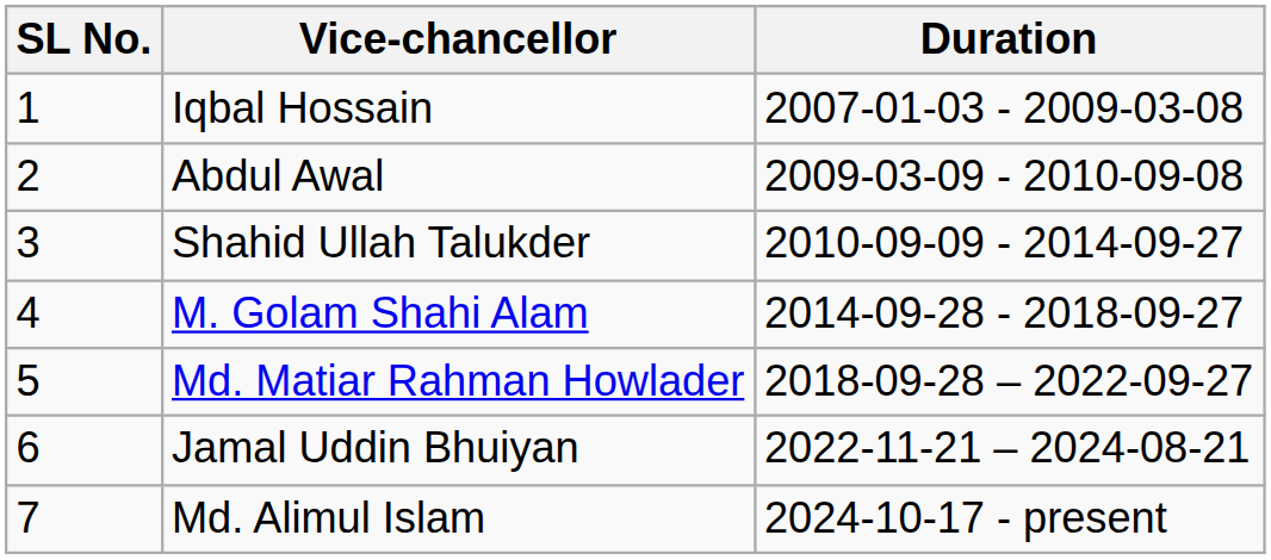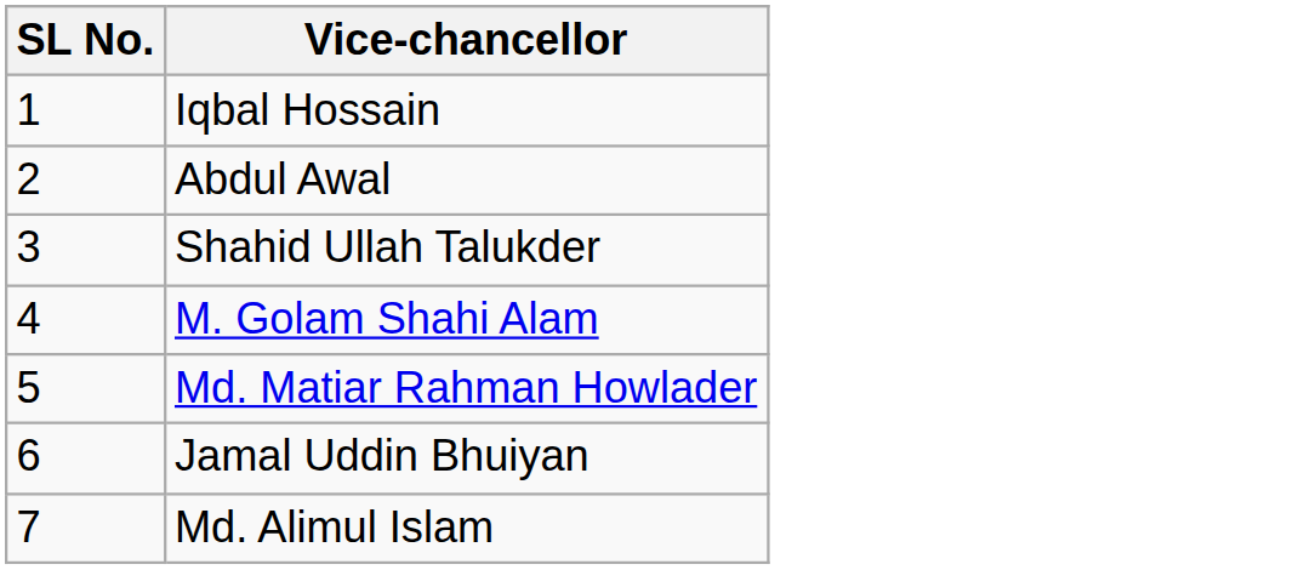- column: Duration | 2007-01-03 - 2009-03-08 | 2009-03-09 - 2010-09-08 | 2010-09-09 - 2014-09-27 | 2014-09-28 - 2018-09-27 | 2018-09-28 – 2022-09-27 | 2022-11-21 – 2024-08-21 | 2024-10-17 - present
